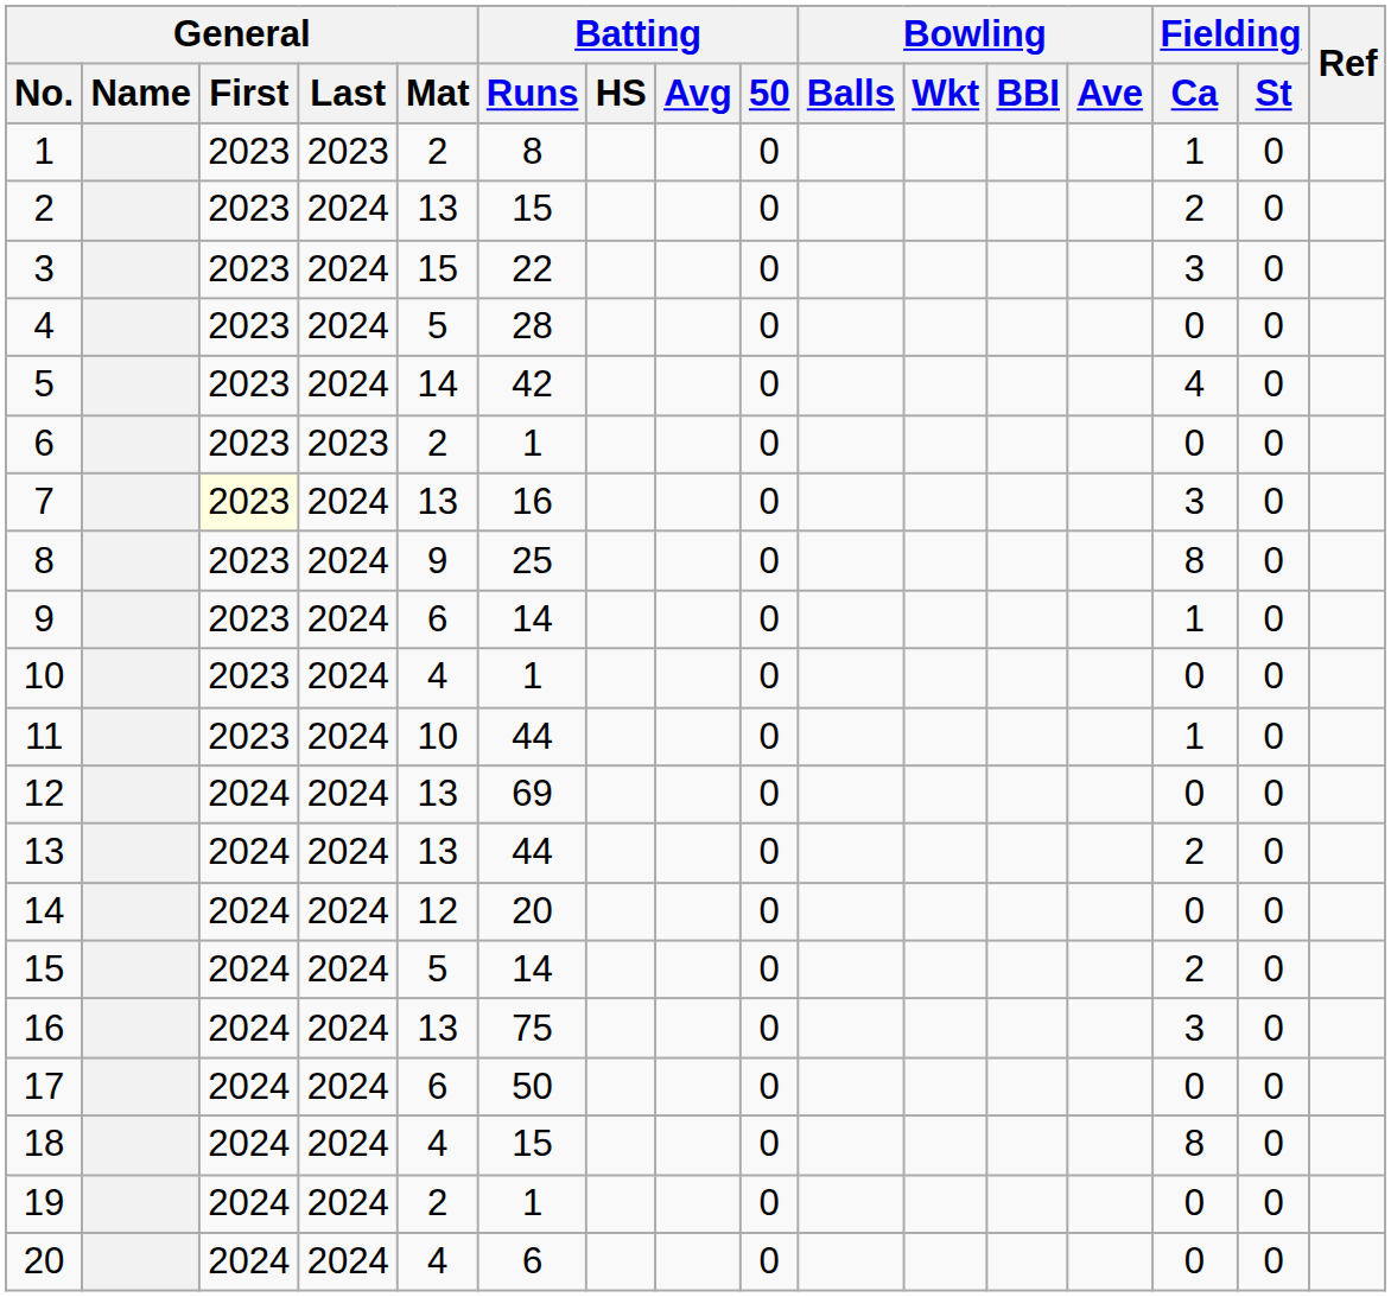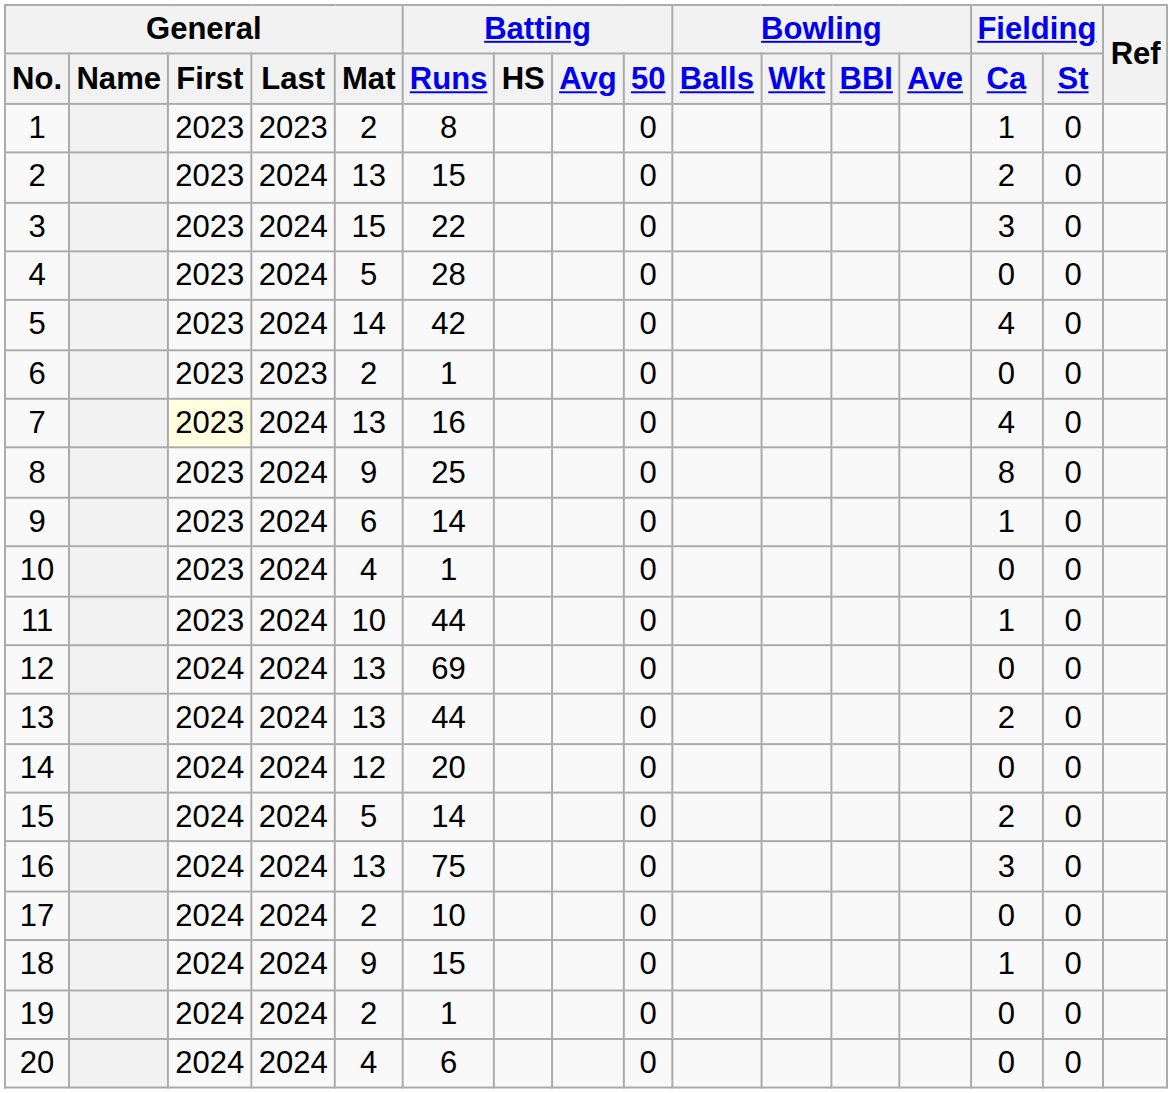7 | Fielding / Ca: 3 -> 4
17 | General / Mat: 6 -> 2
17 | Batting / Runs: 50 -> 10
18 | General / Mat: 4 -> 9
18 | Fielding / Ca: 8 -> 1
